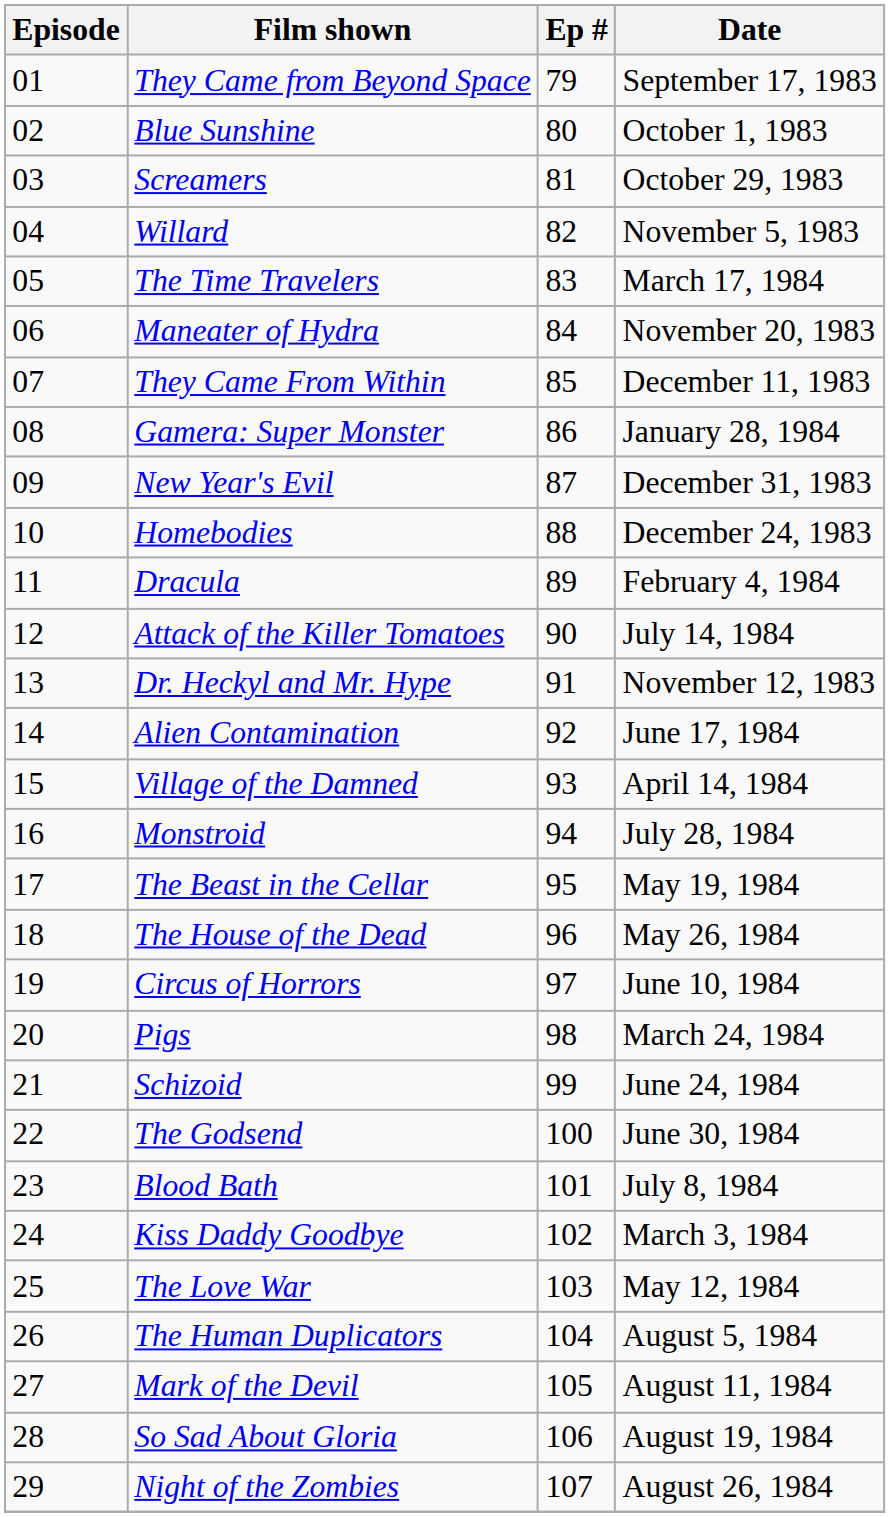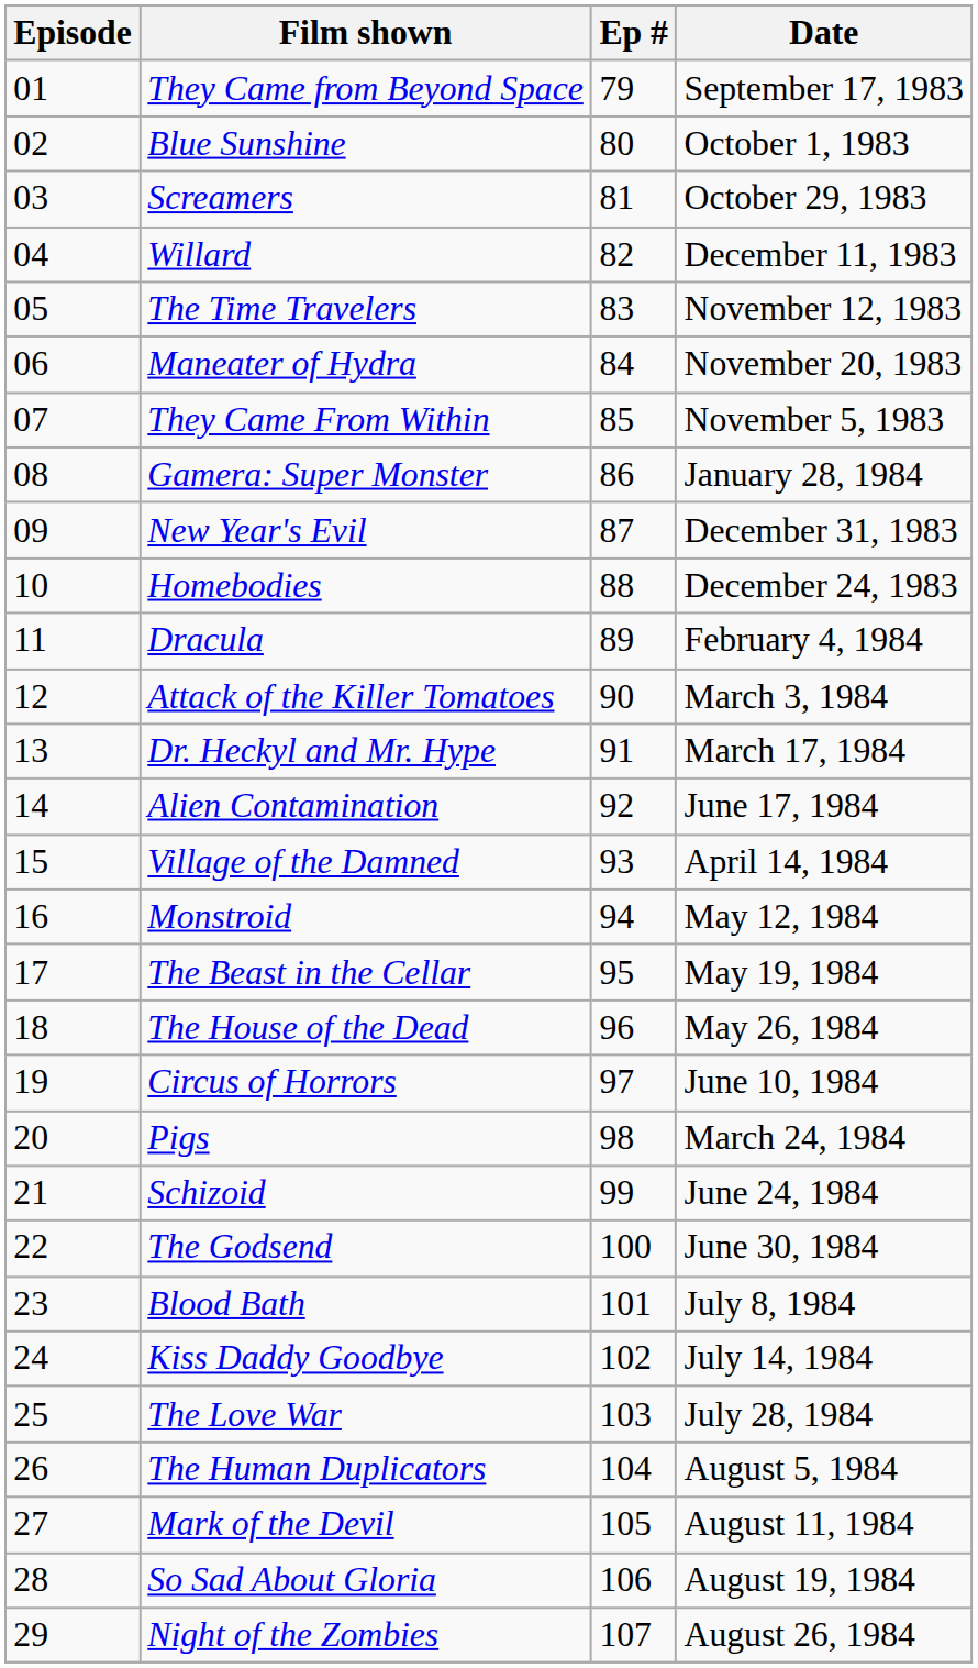Willard | Date: November 5, 1983 -> December 11, 1983
The Time Travelers | Date: March 17, 1984 -> November 12, 1983
They Came From Within | Date: December 11, 1983 -> November 5, 1983
Attack of the Killer Tomatoes | Date: July 14, 1984 -> March 3, 1984
Dr. Heckyl and Mr. Hype | Date: November 12, 1983 -> March 17, 1984
Monstroid | Date: July 28, 1984 -> May 12, 1984
Kiss Daddy Goodbye | Date: March 3, 1984 -> July 14, 1984
The Love War | Date: May 12, 1984 -> July 28, 1984
